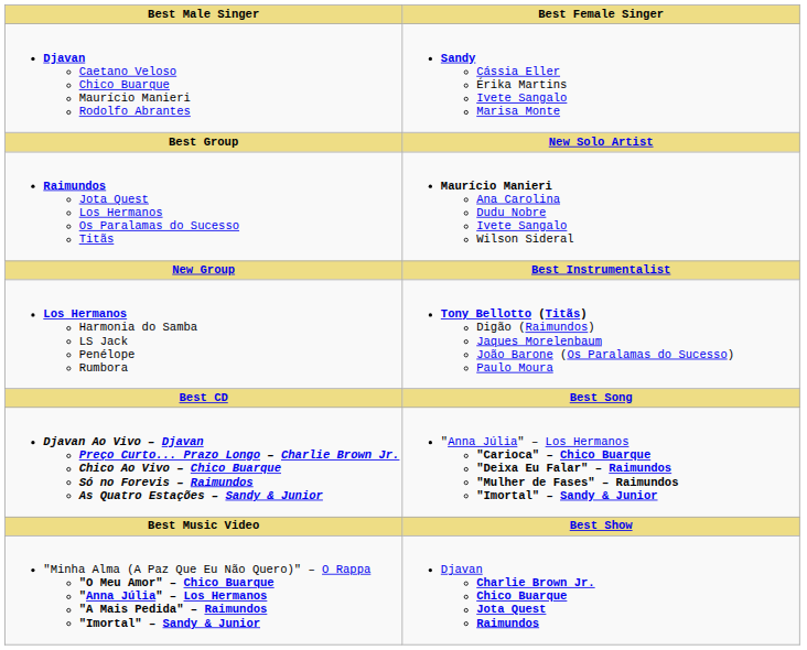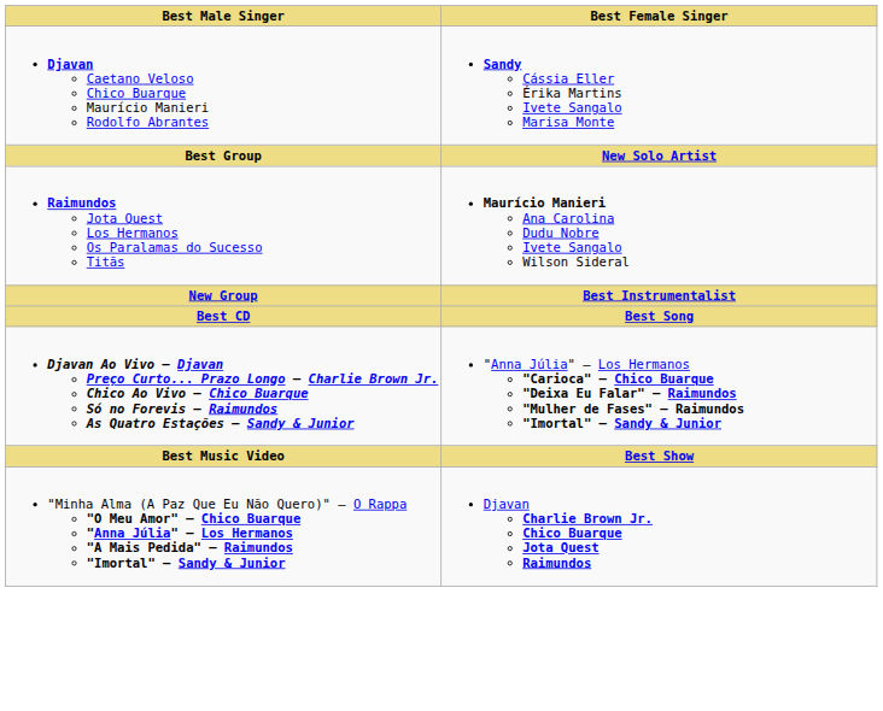- row: Los Hermanos Harmonia do Samba LS Jack Penélope Rumbora | Tony Bellotto (Titãs) Digão (Raimundos) Jaques Morelenbaum João Barone (Os Paralamas do Sucesso) Paulo Moura
